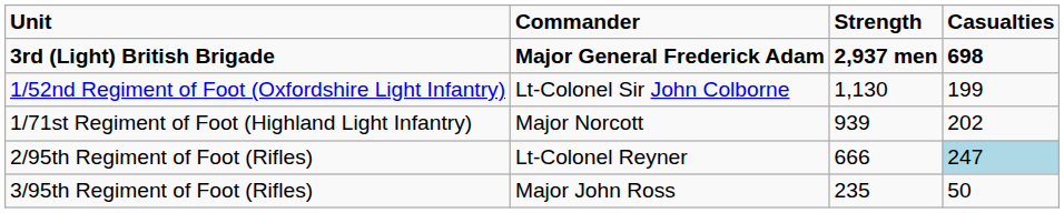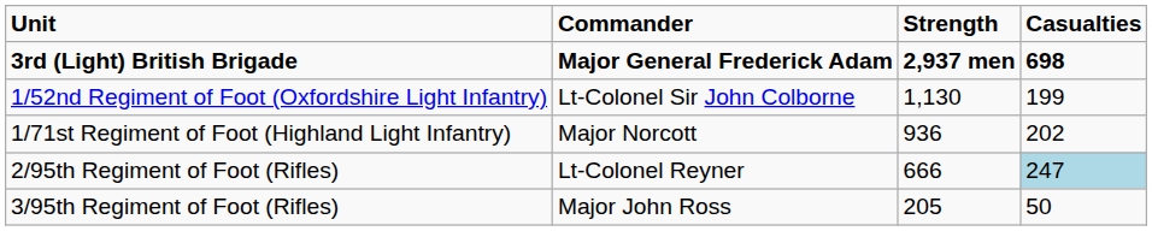1/71st Regiment of Foot (Highland Light Infantry) | Strength: 939 -> 936
3/95th Regiment of Foot (Rifles) | Strength: 235 -> 205
